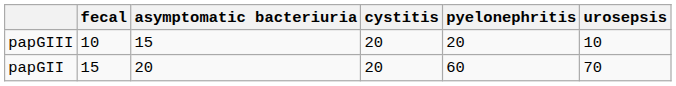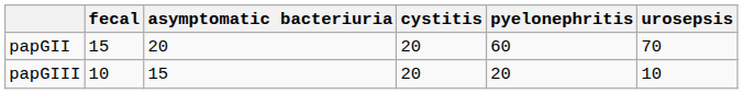rows swapped: papGII <-> papGIII
